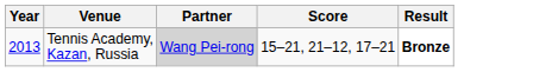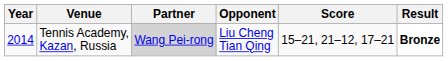+ column: Opponent | Liu Cheng Tian Qing
Tennis Academy, Kazan, Russia | Year: 2013 -> 2014
